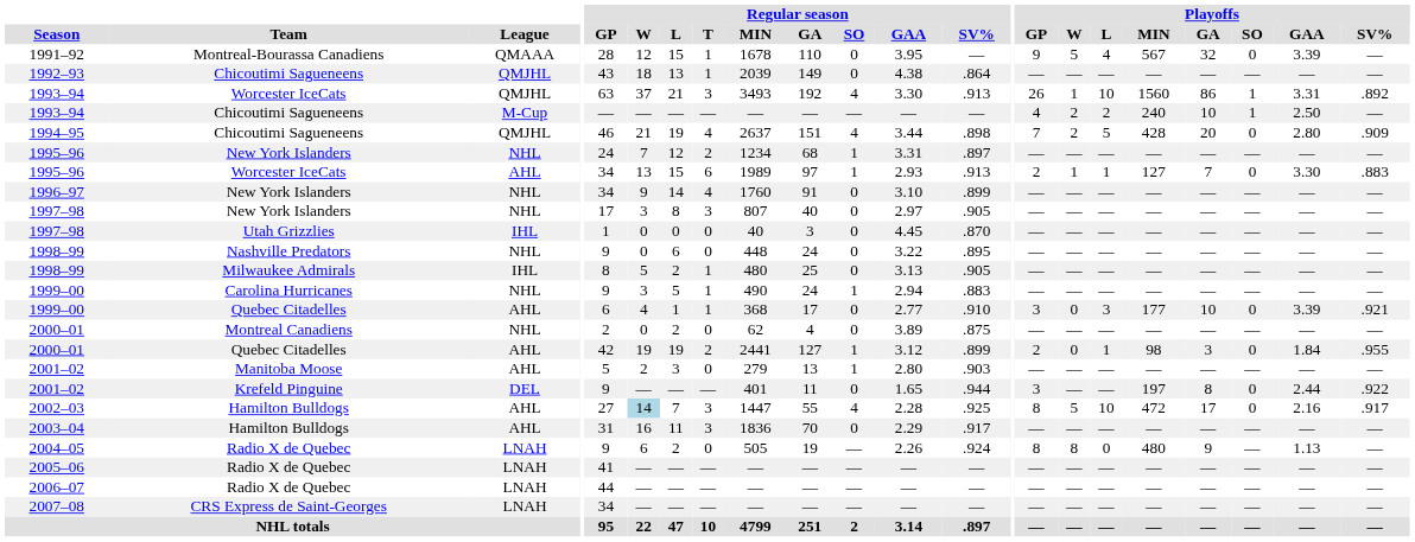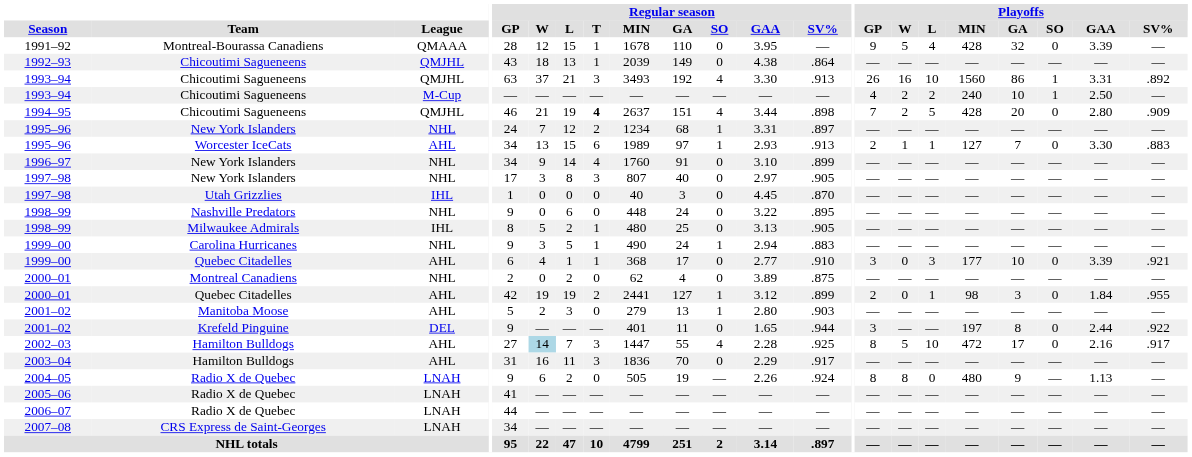1991–92 | Playoffs / MIN: 567 -> 428
1993–94 / QMJHL | Team: Worcester IceCats -> Chicoutimi Sagueneens
1993–94 / QMJHL | Playoffs / W: 1 -> 16
1994–95 | Regular season / T: normal -> bold
